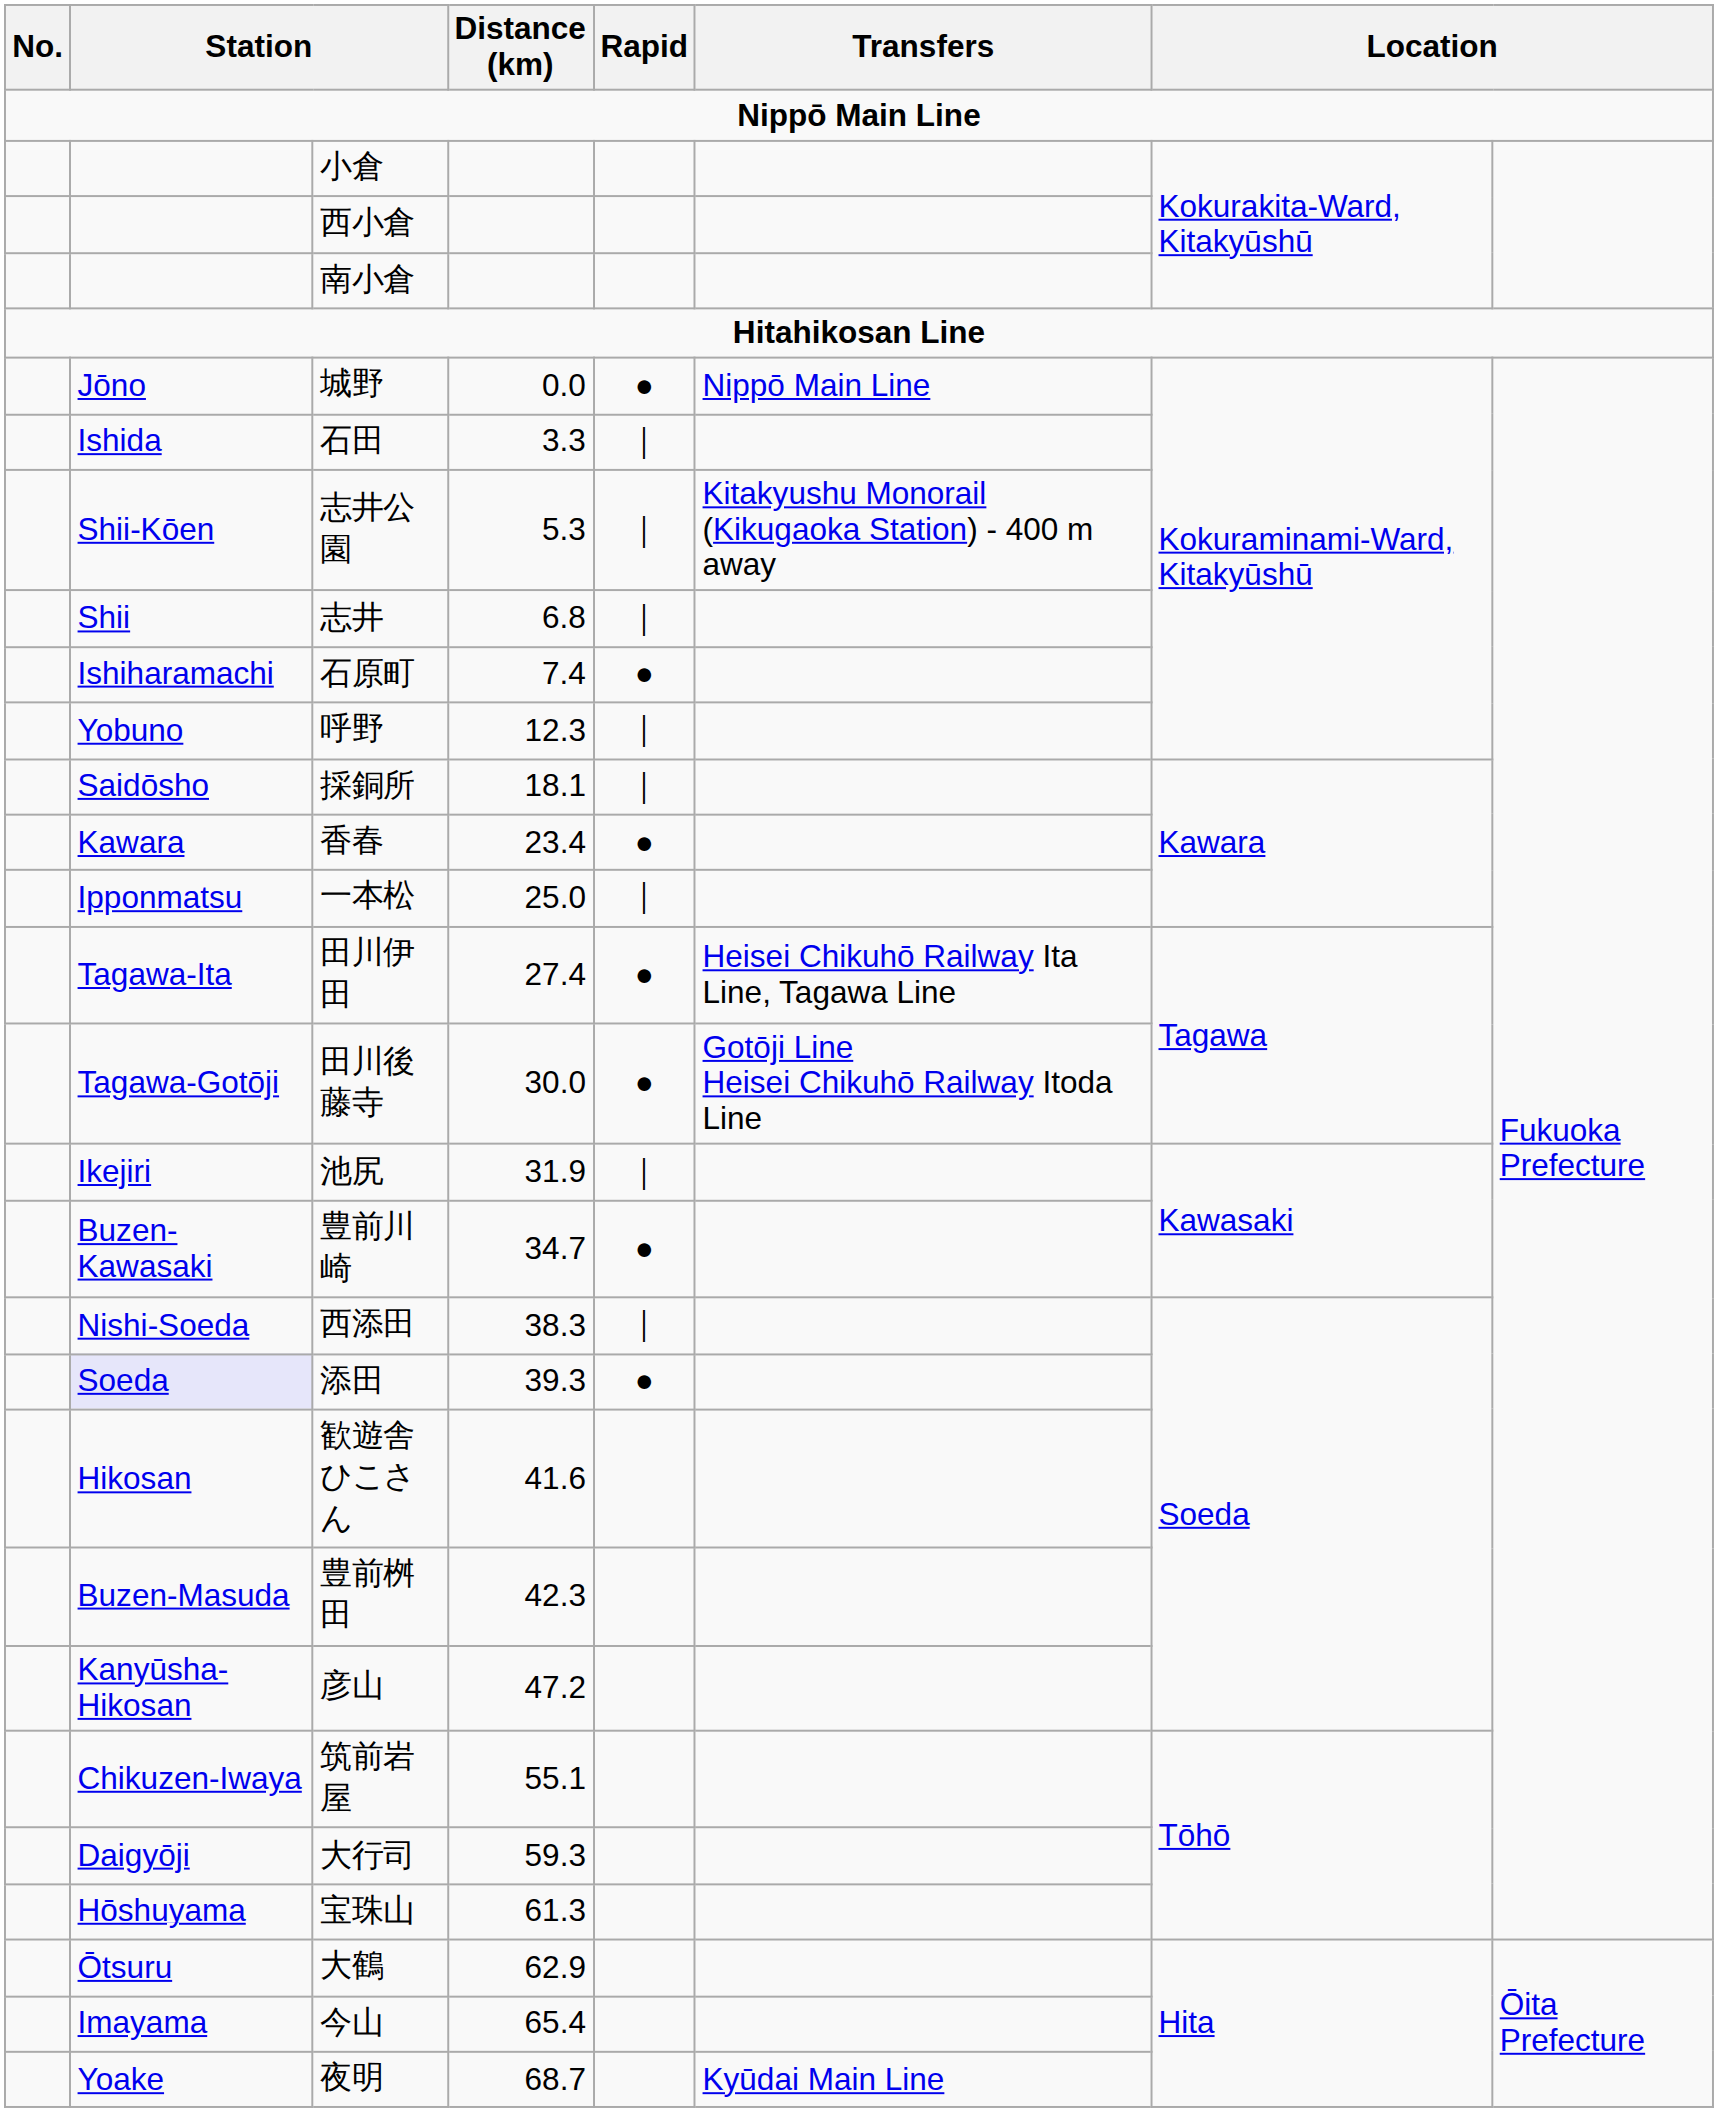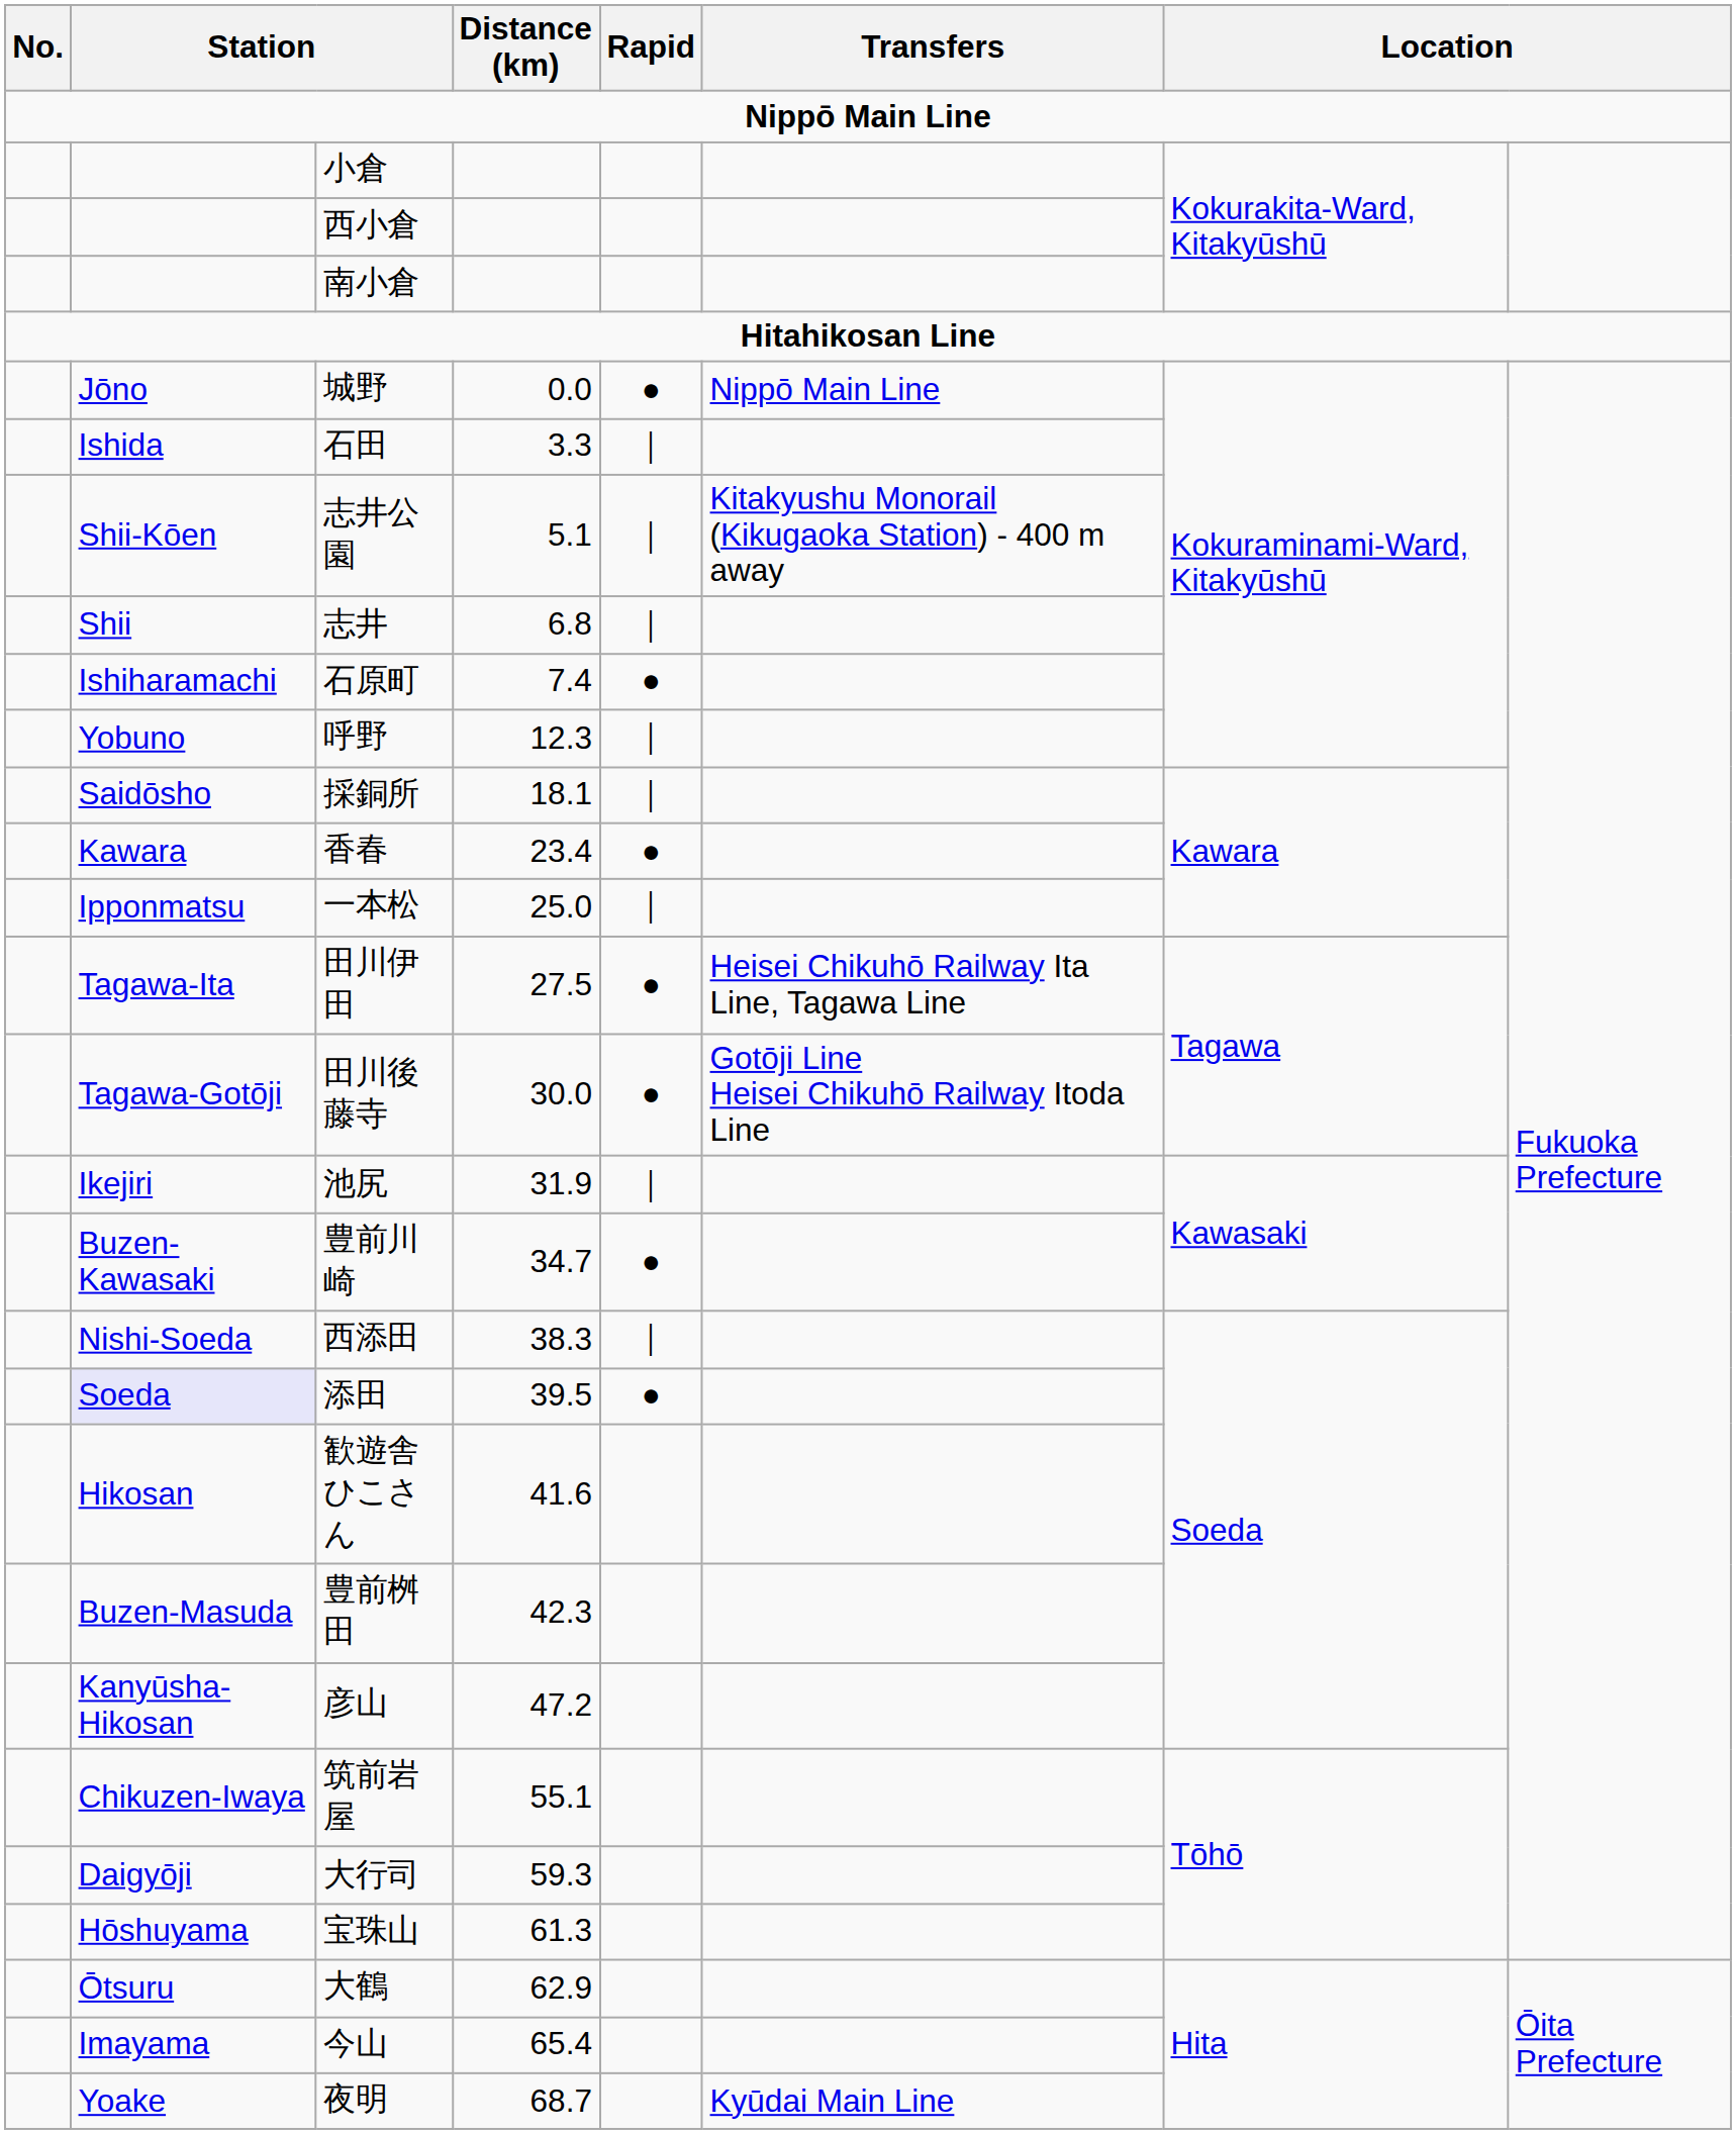志井公園 | Distance (km): 5.3 -> 5.1
田川伊田 | Distance (km): 27.4 -> 27.5
添田 | Distance (km): 39.3 -> 39.5
